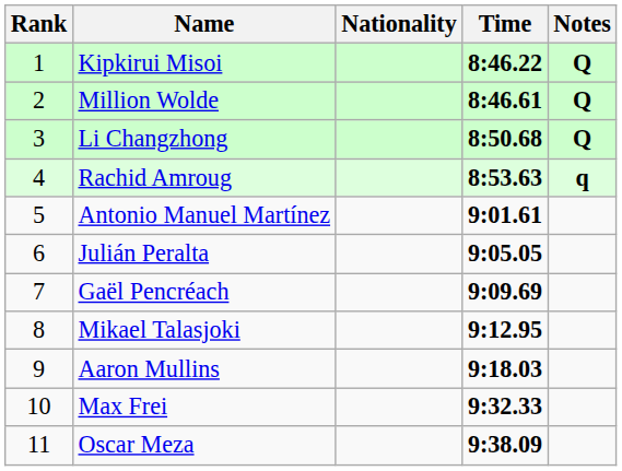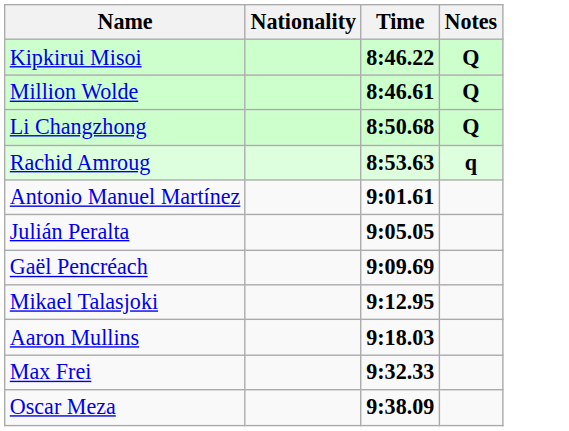- column: Rank | 1 | 2 | 3 | 4 | 5 | 6 | 7 | 8 | 9 | 10 | 11
